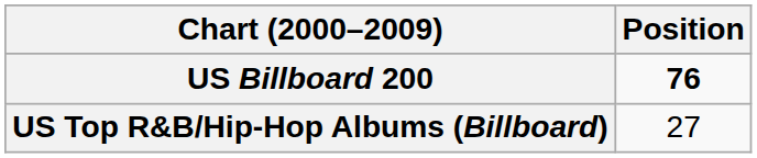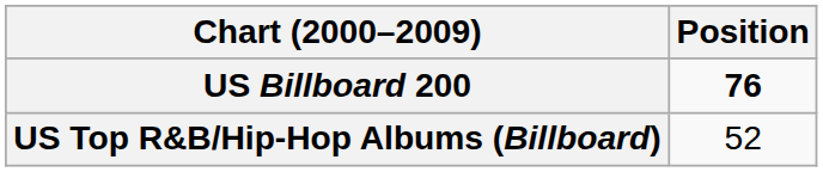US Top R&B/Hip-Hop Albums (Billboard) | Position: 27 -> 52
